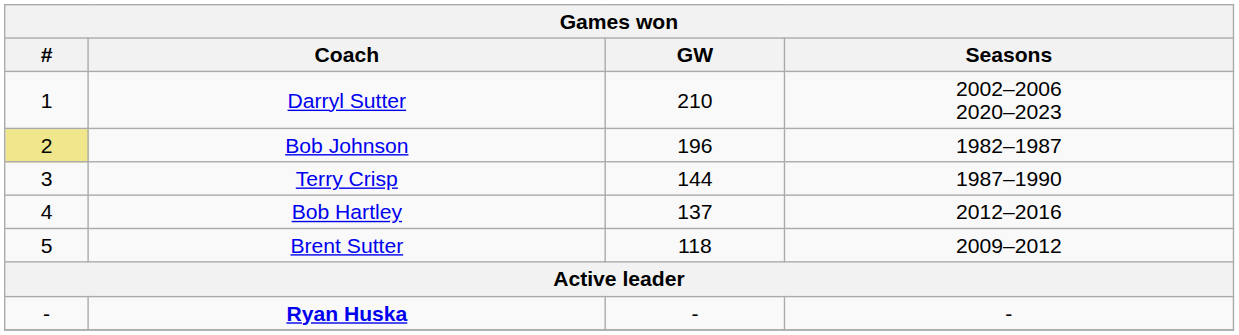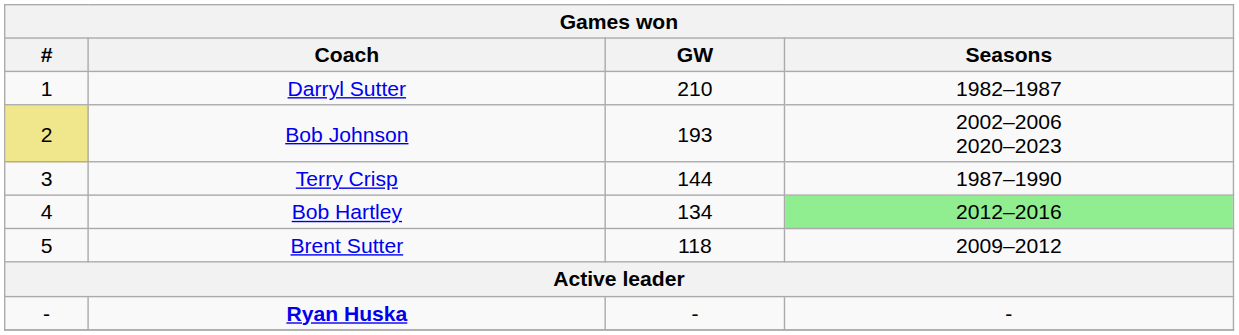Darryl Sutter | Seasons: 2002–2006 2020–2023 -> 1982–1987
Bob Johnson | GW: 196 -> 193
Bob Johnson | Seasons: 1982–1987 -> 2002–2006 2020–2023
Bob Hartley | GW: 137 -> 134
Bob Hartley | Seasons: no background -> lightgreen background
